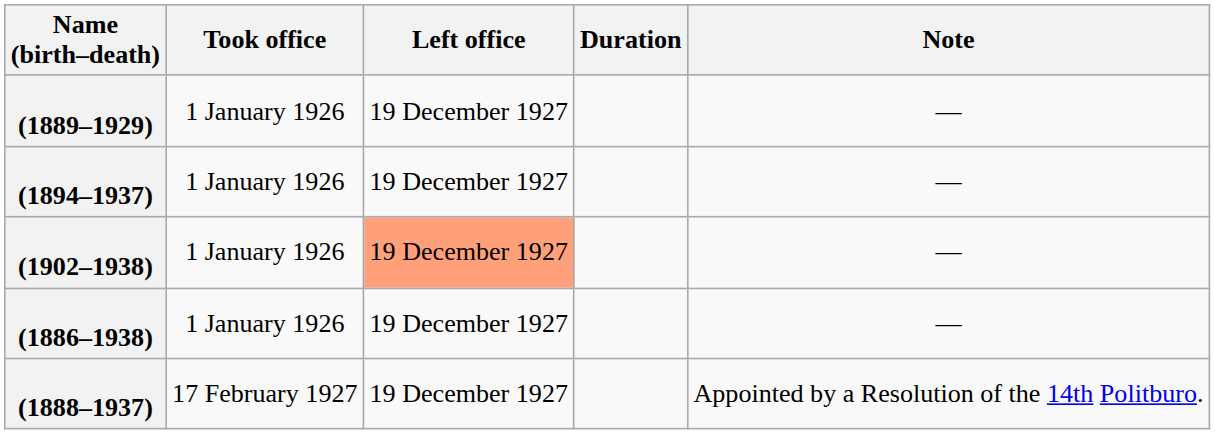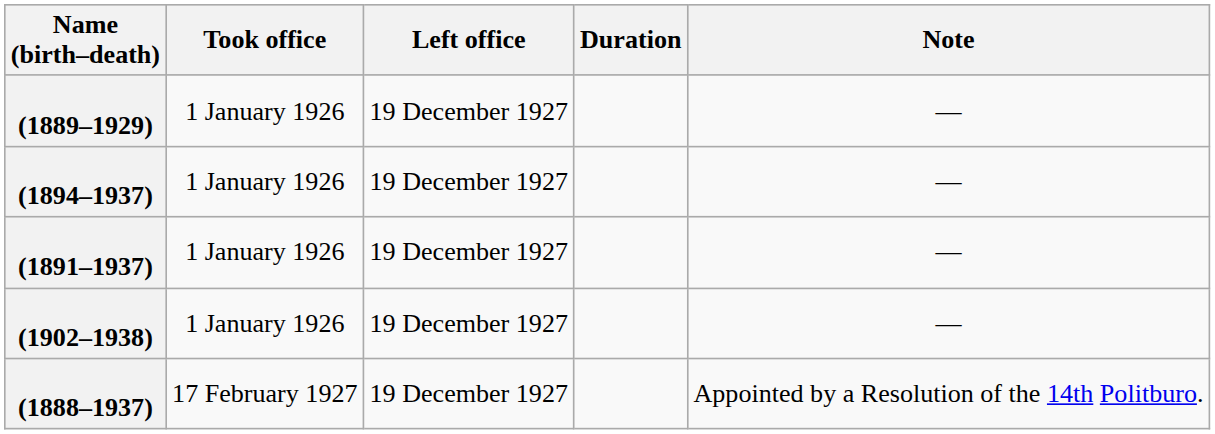+ row: (1891–1937) | 1 January 1926 | 19 December 1927 | —
(1902–1938) | Left office: lightsalmon background -> no background
- row: (1886–1938) | 1 January 1926 | 19 December 1927 | —
